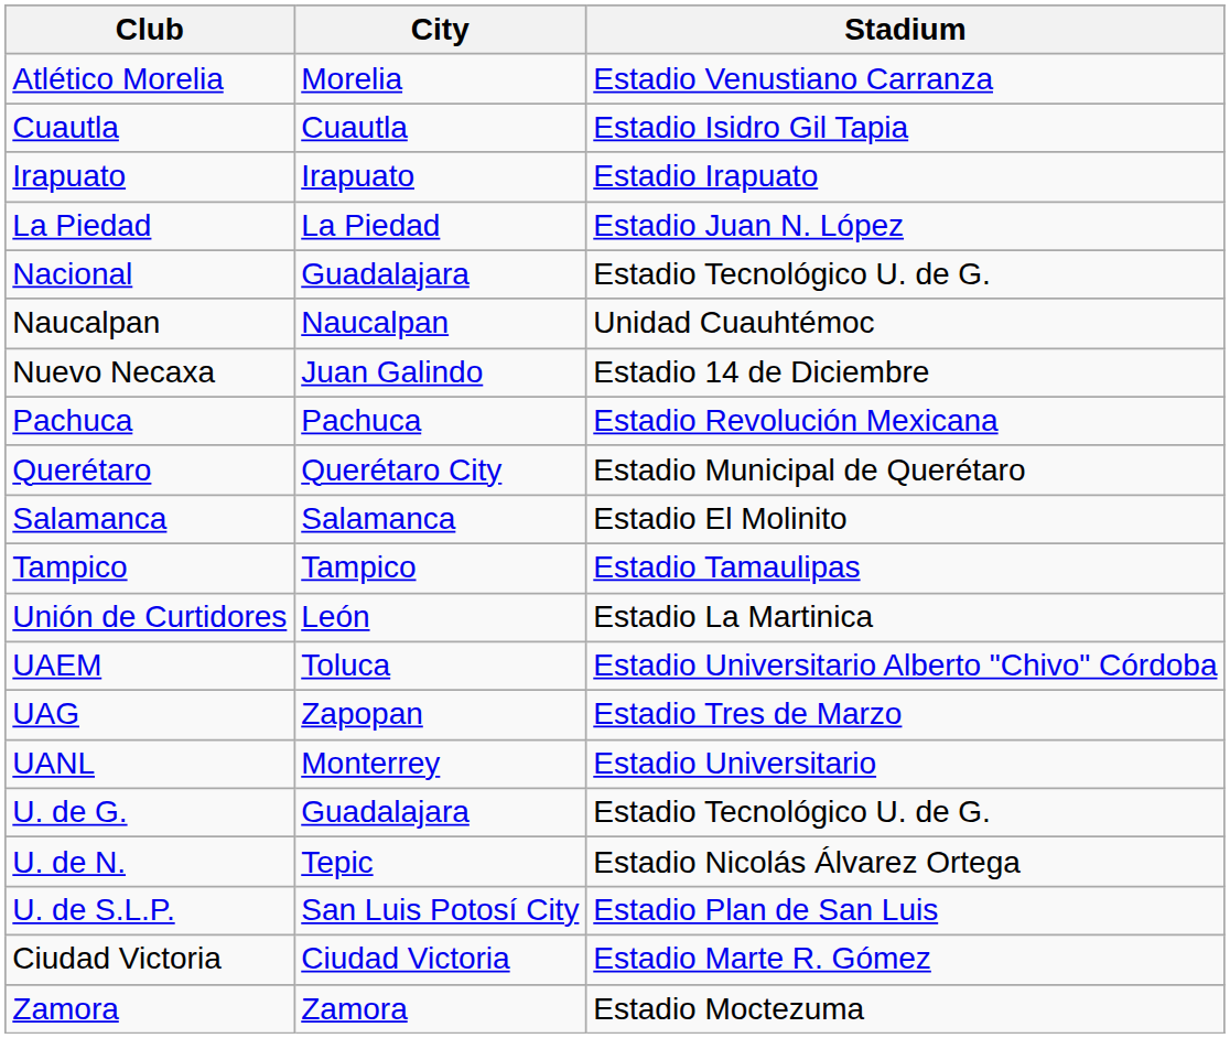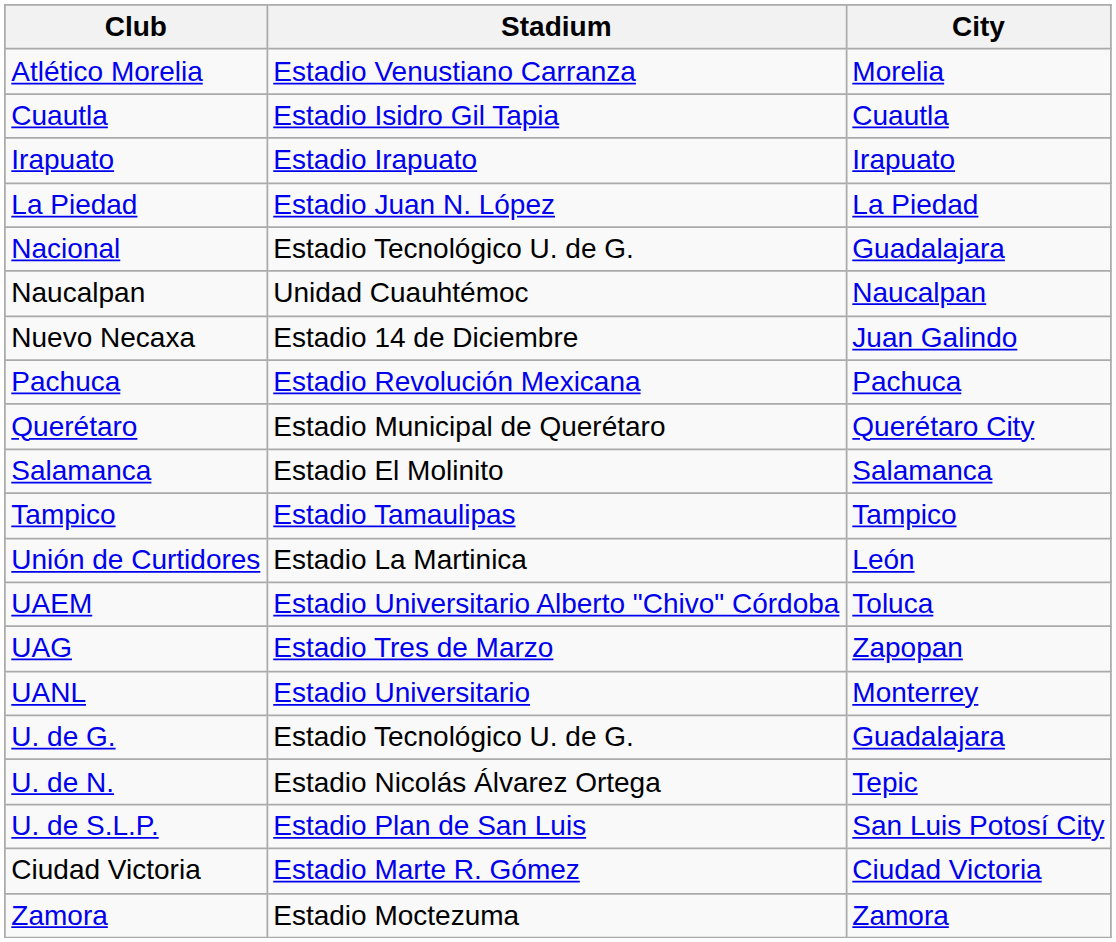columns swapped: City <-> Stadium
